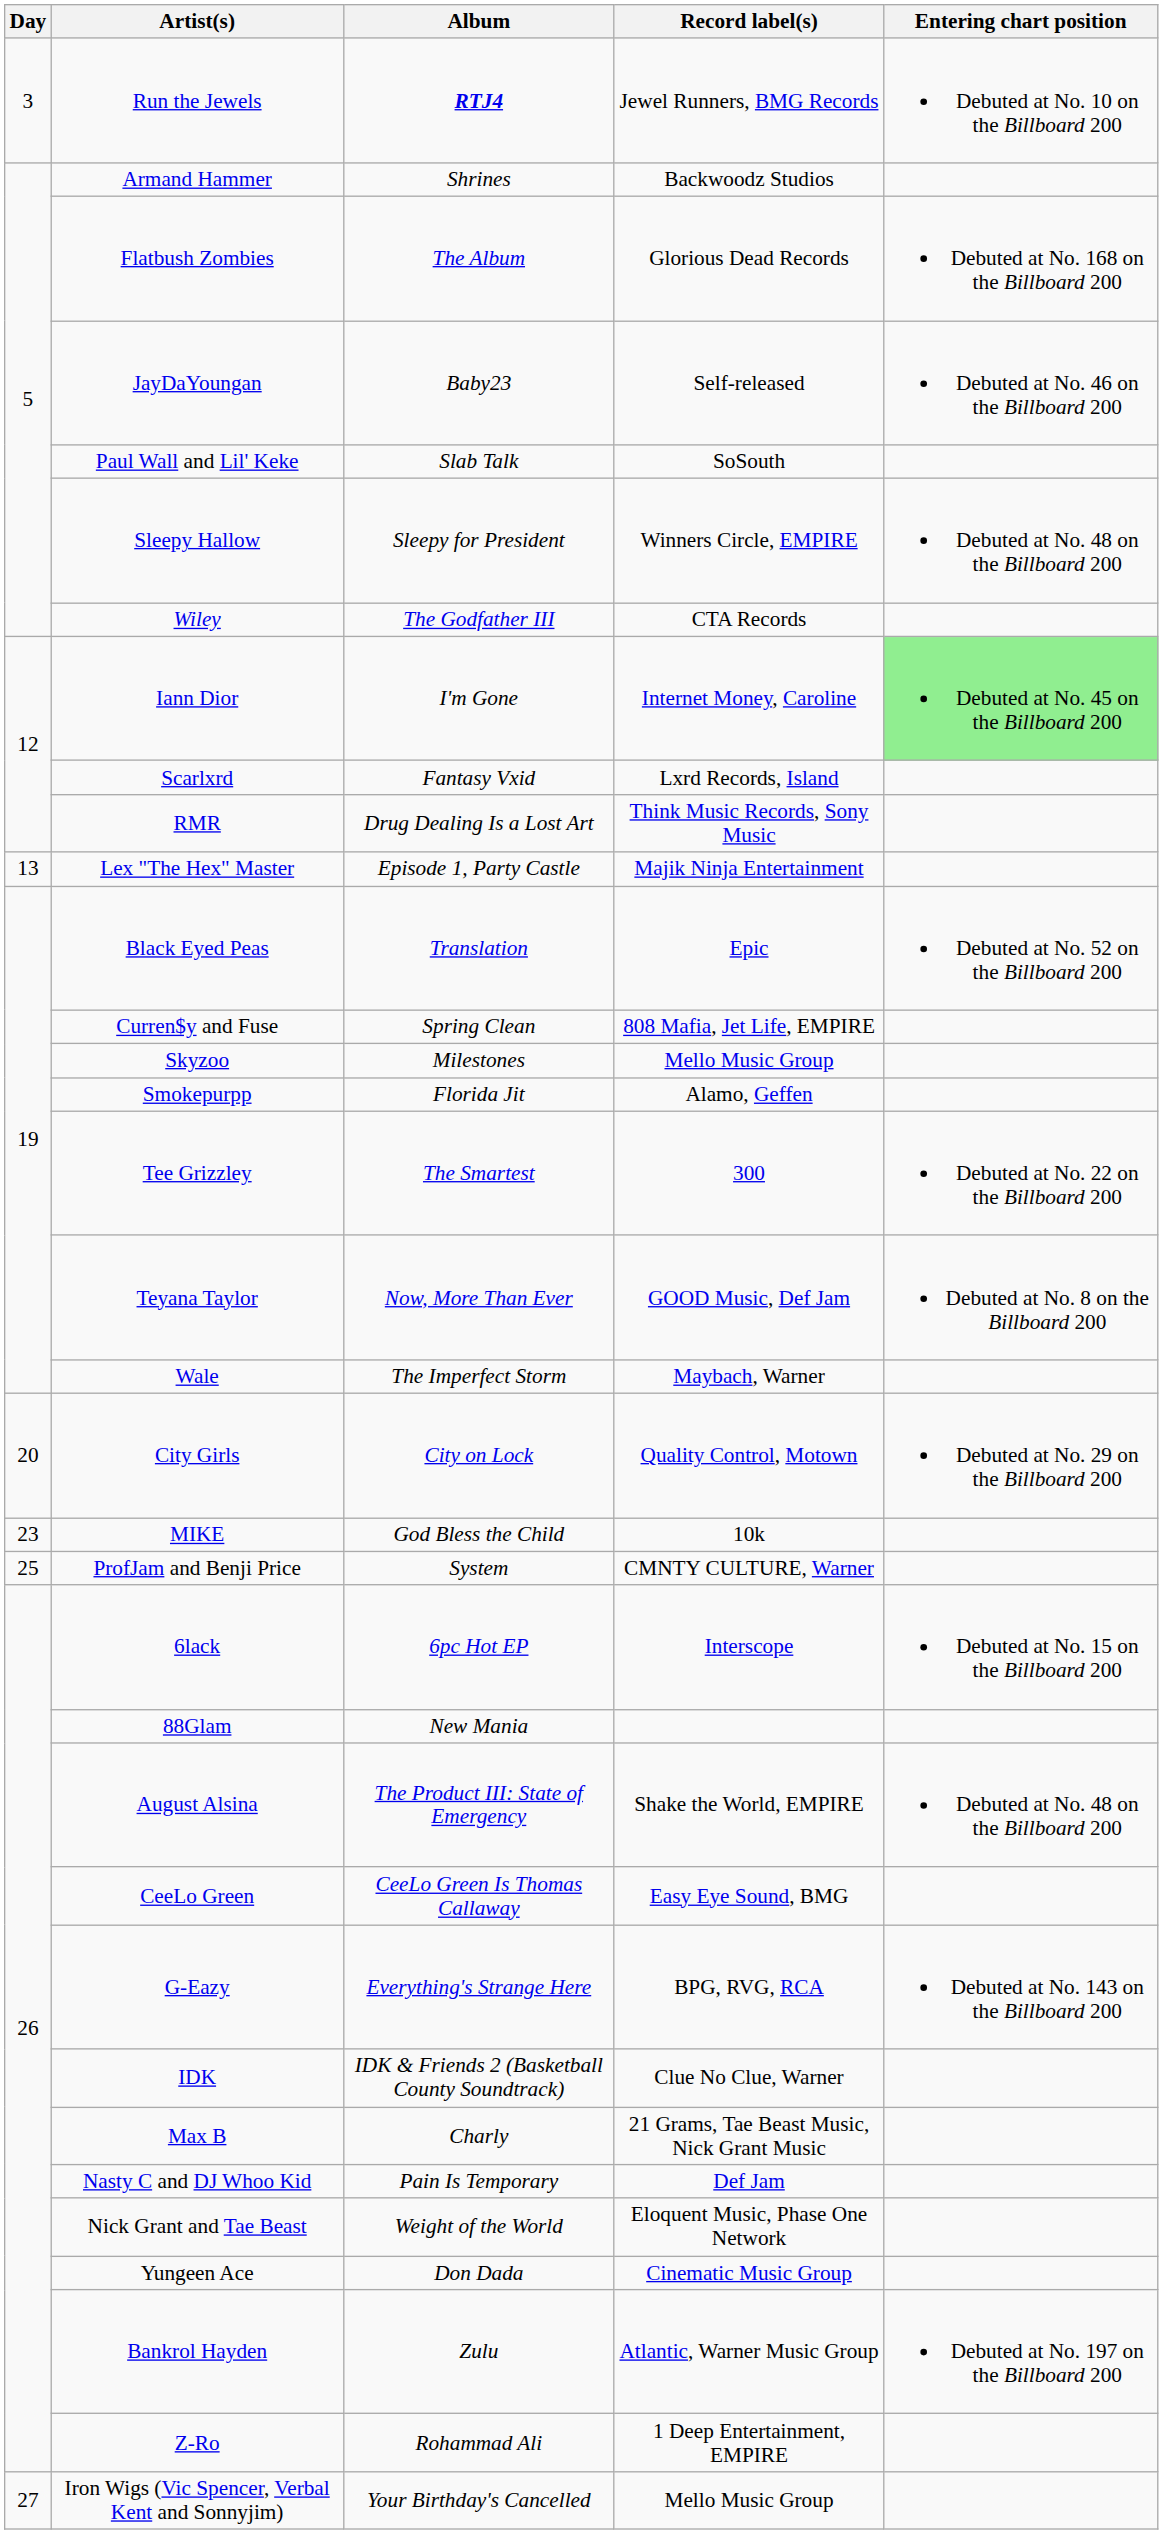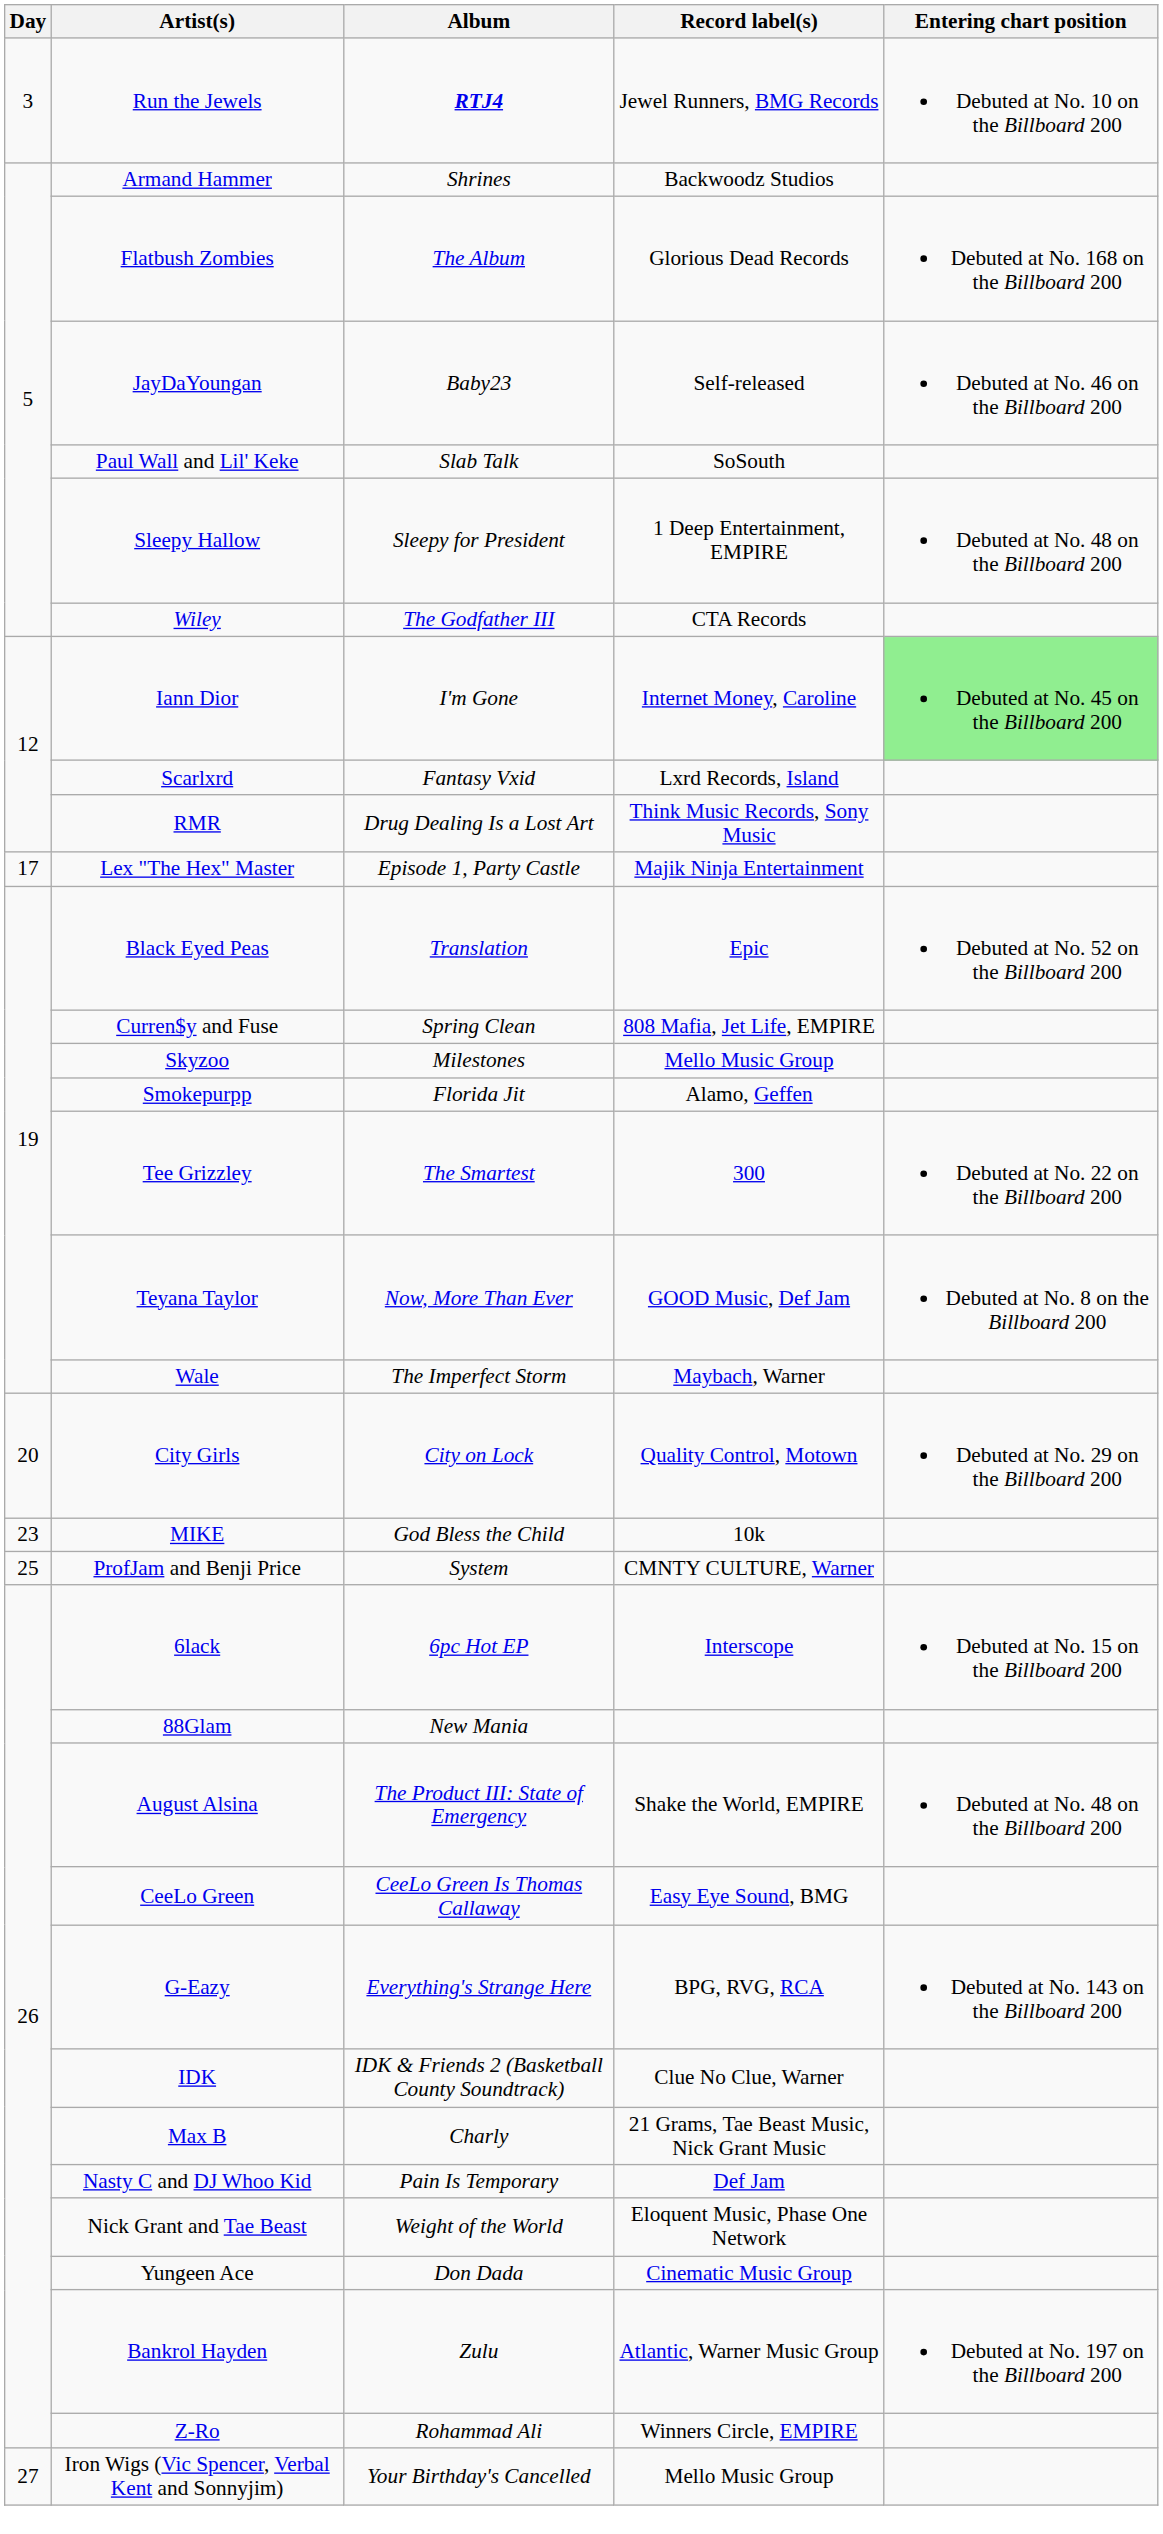Sleepy Hallow | Record label(s): Winners Circle, EMPIRE -> 1 Deep Entertainment, EMPIRE
Lex "The Hex" Master | Day: 13 -> 17
Z-Ro | Record label(s): 1 Deep Entertainment, EMPIRE -> Winners Circle, EMPIRE
